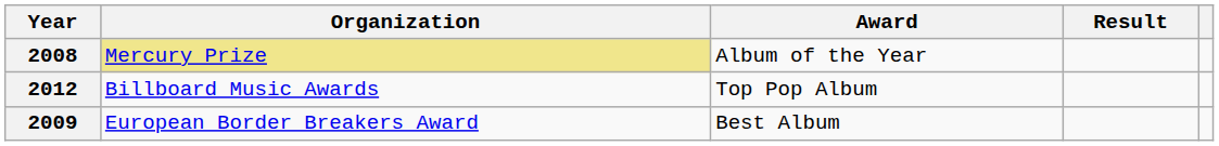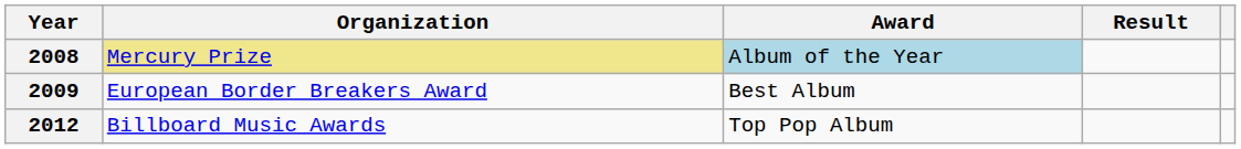2008 | Award: no background -> lightblue background
rows swapped: 2009 <-> 2012
